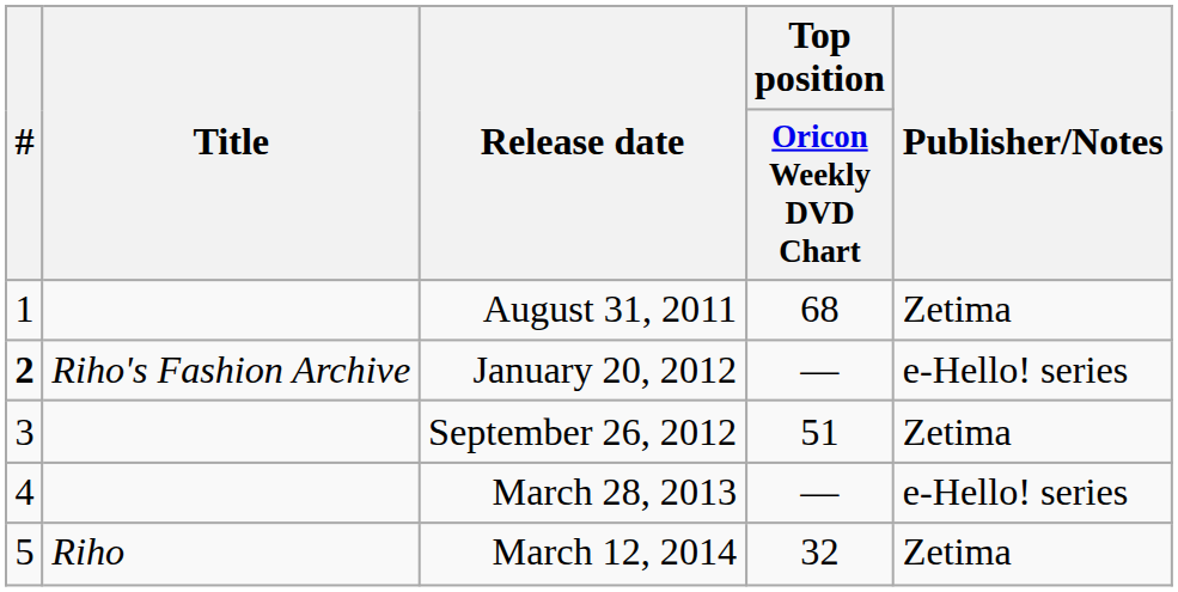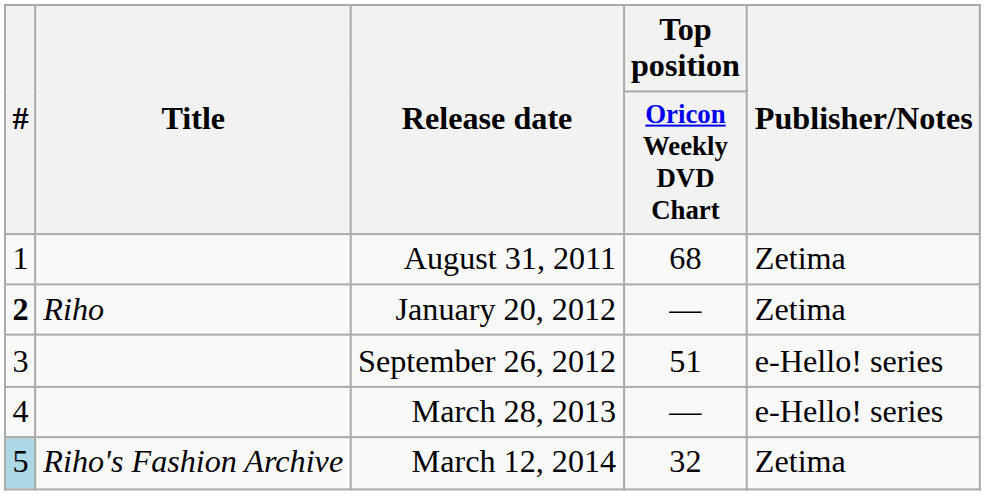January 20, 2012 | Title: Riho's Fashion Archive -> Riho
January 20, 2012 | Publisher/Notes: e-Hello! series -> Zetima
September 26, 2012 | Publisher/Notes: Zetima -> e-Hello! series
March 12, 2014 | #: no background -> lightblue background
March 12, 2014 | Title: Riho -> Riho's Fashion Archive
